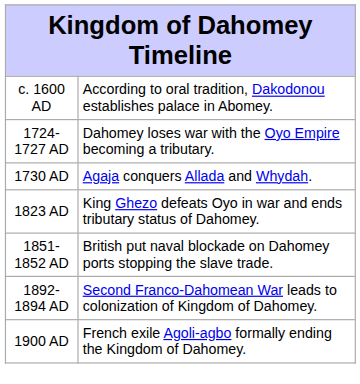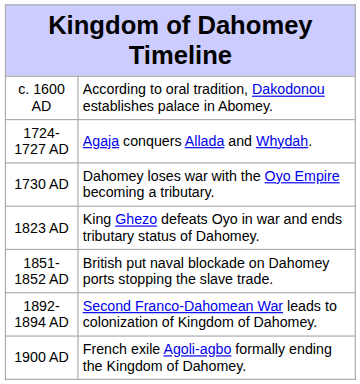1724-1727 AD | column 2: Dahomey loses war with the Oyo Empire becoming a tributary. -> Agaja conquers Allada and Whydah.
1730 AD | column 2: Agaja conquers Allada and Whydah. -> Dahomey loses war with the Oyo Empire becoming a tributary.
